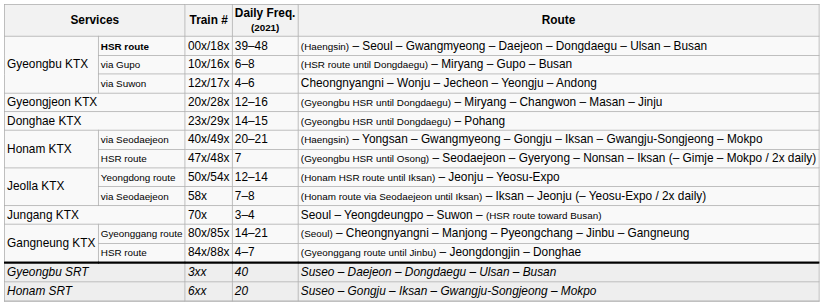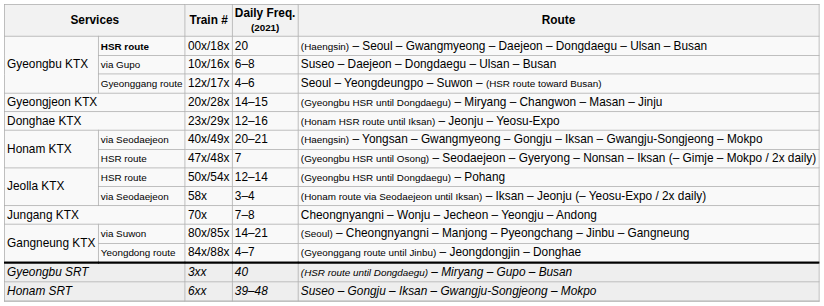00x/18x | Daily Freq. (2021): 39–48 -> 20
10x/16x | Route: (HSR route until Dongdaegu) – Miryang – Gupo – Busan -> Suseo – Daejeon – Dongdaegu – Ulsan – Busan
12x/17x | column 2: via Suwon -> Gyeonggang route
12x/17x | Route: Cheongnyangni – Wonju – Jecheon – Yeongju – Andong -> Seoul – Yeongdeungpo – Suwon – (HSR route toward Busan)
20x/28x | Daily Freq. (2021): 12–16 -> 14–15
23x/29x | Daily Freq. (2021): 14–15 -> 12–16
23x/29x | Route: (Gyeongbu HSR until Dongdaegu) – Pohang -> (Honam HSR route until Iksan) – Jeonju – Yeosu-Expo
50x/54x | column 2: Yeongdong route -> HSR route
50x/54x | Route: (Honam HSR route until Iksan) – Jeonju – Yeosu-Expo -> (Gyeongbu HSR until Dongdaegu) – Pohang
58x | Daily Freq. (2021): 7–8 -> 3–4
70x | Daily Freq. (2021): 3–4 -> 7–8
70x | Route: Seoul – Yeongdeungpo – Suwon – (HSR route toward Busan) -> Cheongnyangni – Wonju – Jecheon – Yeongju – Andong
80x/85x | column 2: Gyeonggang route -> via Suwon
84x/88x | column 2: HSR route -> Yeongdong route
3xx | Route: Suseo – Daejeon – Dongdaegu – Ulsan – Busan -> (HSR route until Dongdaegu) – Miryang – Gupo – Busan
6xx | Daily Freq. (2021): 20 -> 39–48
